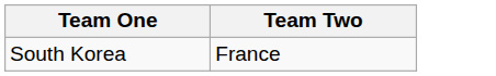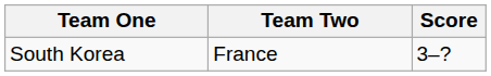+ column: Score | 3–?
